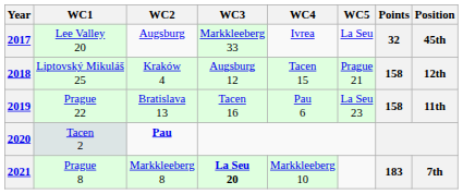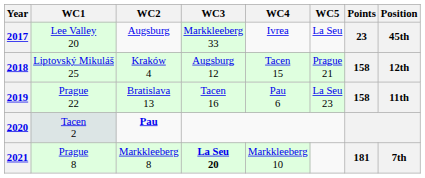2017 | Points: 32 -> 23
2021 | Points: 183 -> 181
